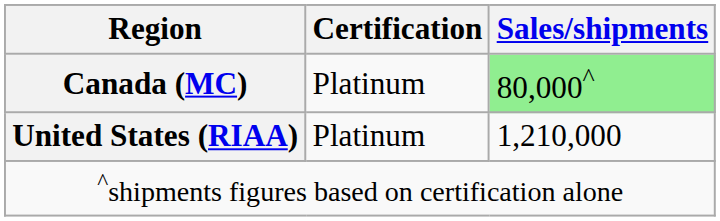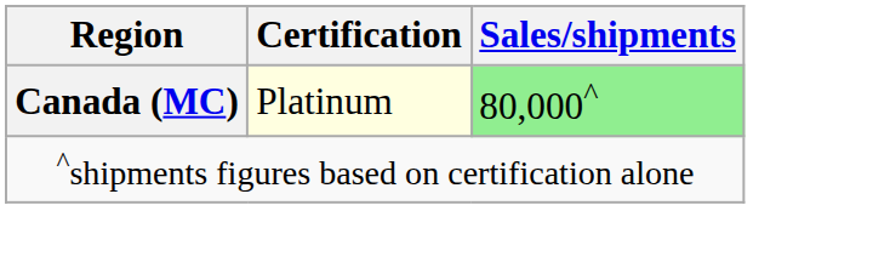Canada (MC) | Certification: no background -> lightyellow background
- row: United States (RIAA) | Platinum | 1,210,000
